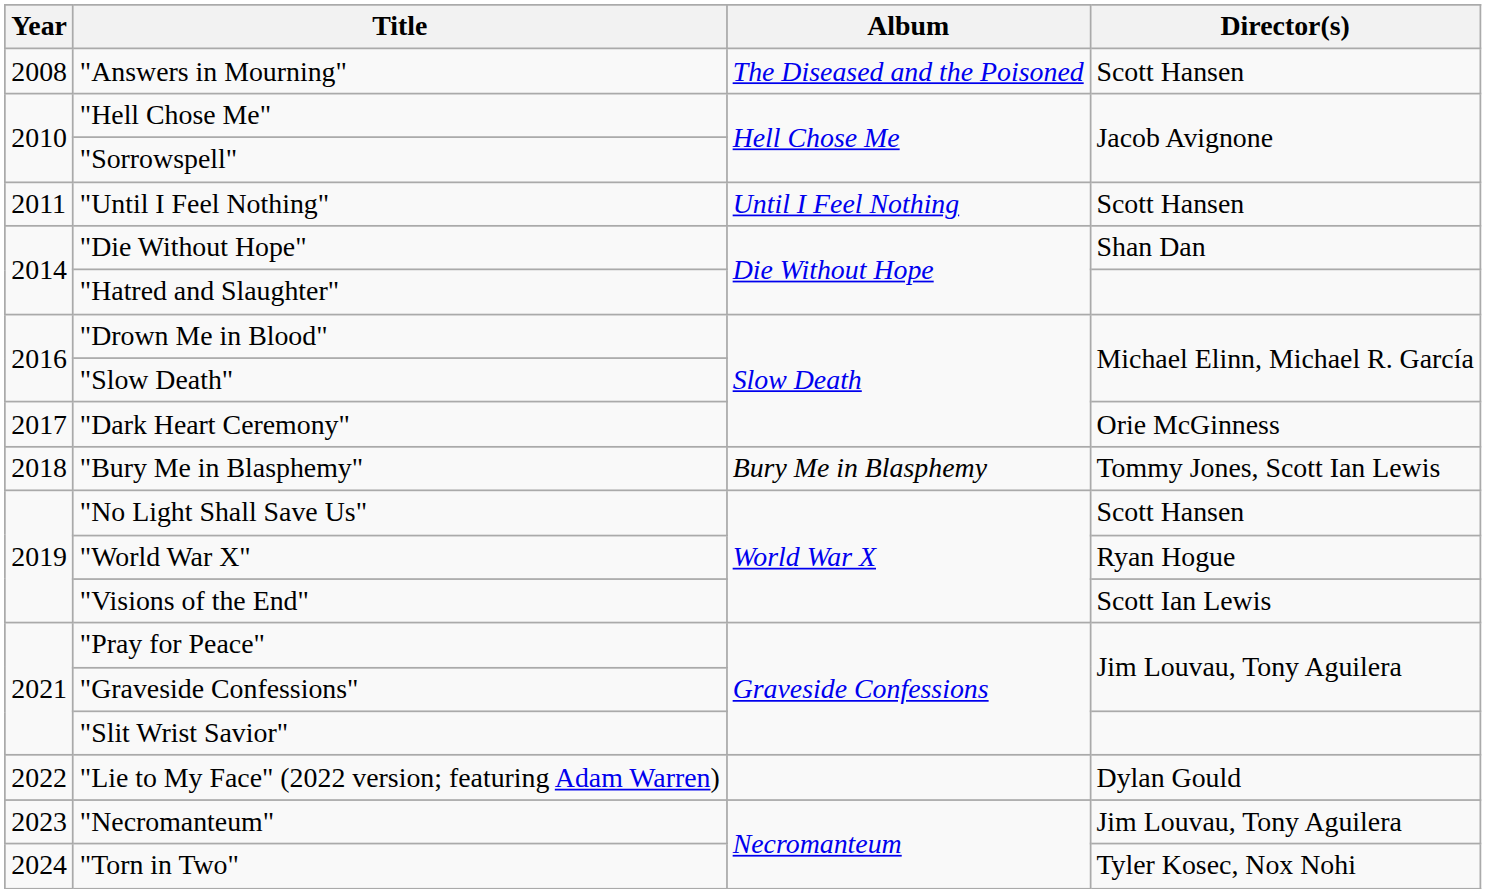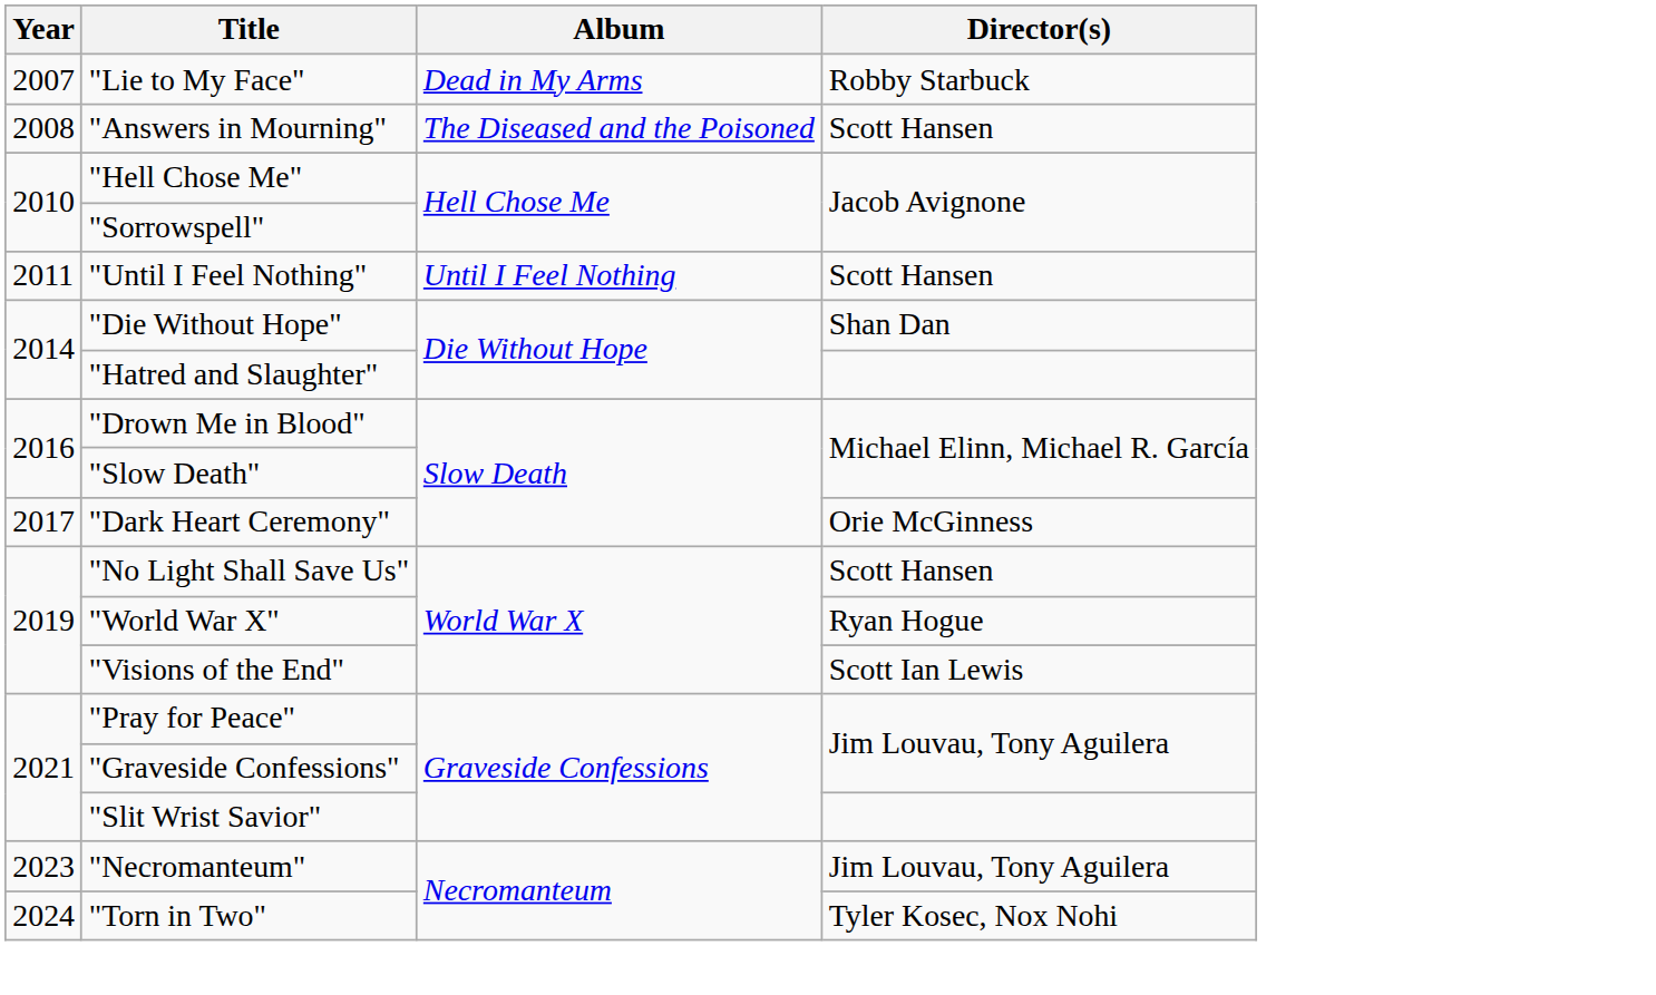+ row: 2007 | "Lie to My Face" | Dead in My Arms | Robby Starbuck
- row: 2018 | "Bury Me in Blasphemy" | Bury Me in Blasphemy | Tommy Jones, Scott Ian Lewis
- row: 2022 | "Lie to My Face" (2022 version; featuring Adam Warren) | Dylan Gould
